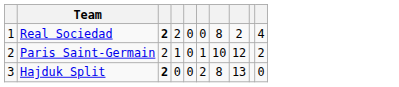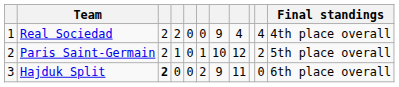+ column: Final standings | 4th place overall | 5th place overall | 6th place overall
Real Sociedad | column 3: bold -> normal
Real Sociedad | column 7: 8 -> 9
Real Sociedad | column 8: 2 -> 4
Hajduk Split | column 7: 8 -> 9
Hajduk Split | column 8: 13 -> 11
